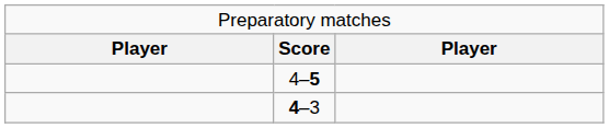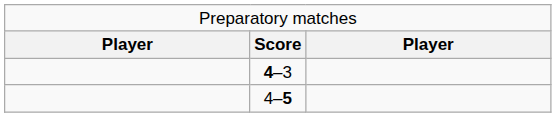rows swapped: 4–3 <-> 4–5
